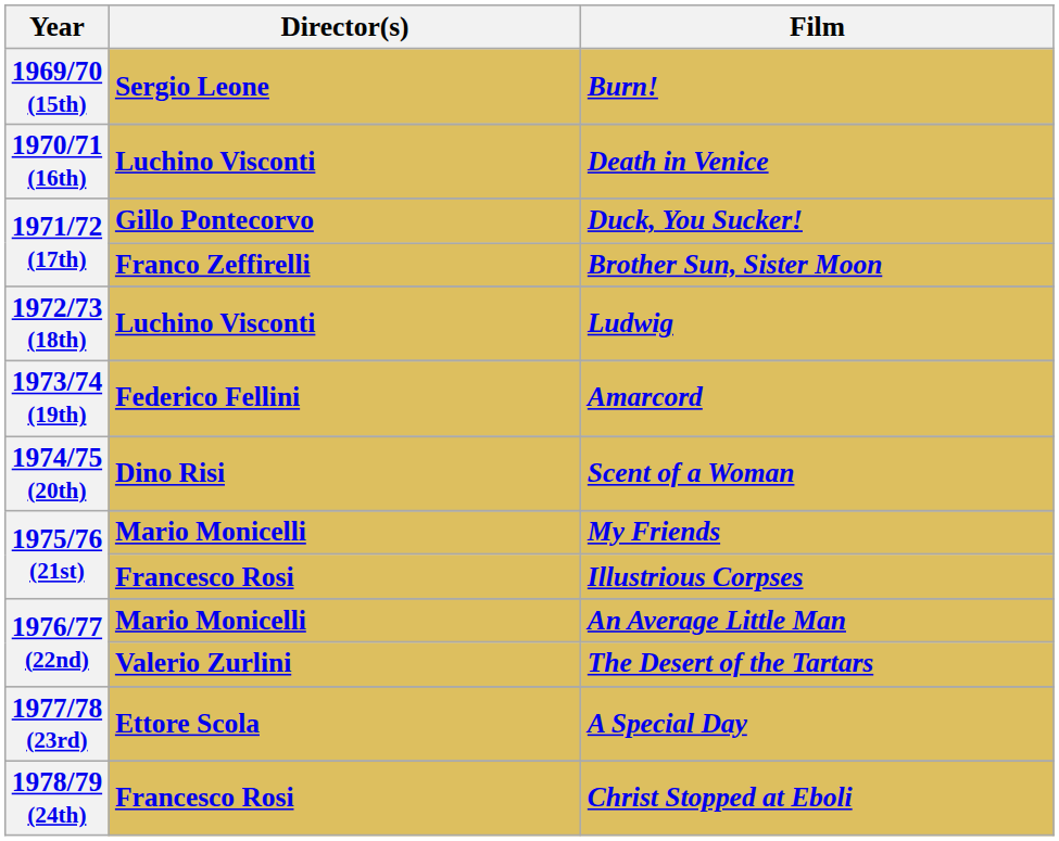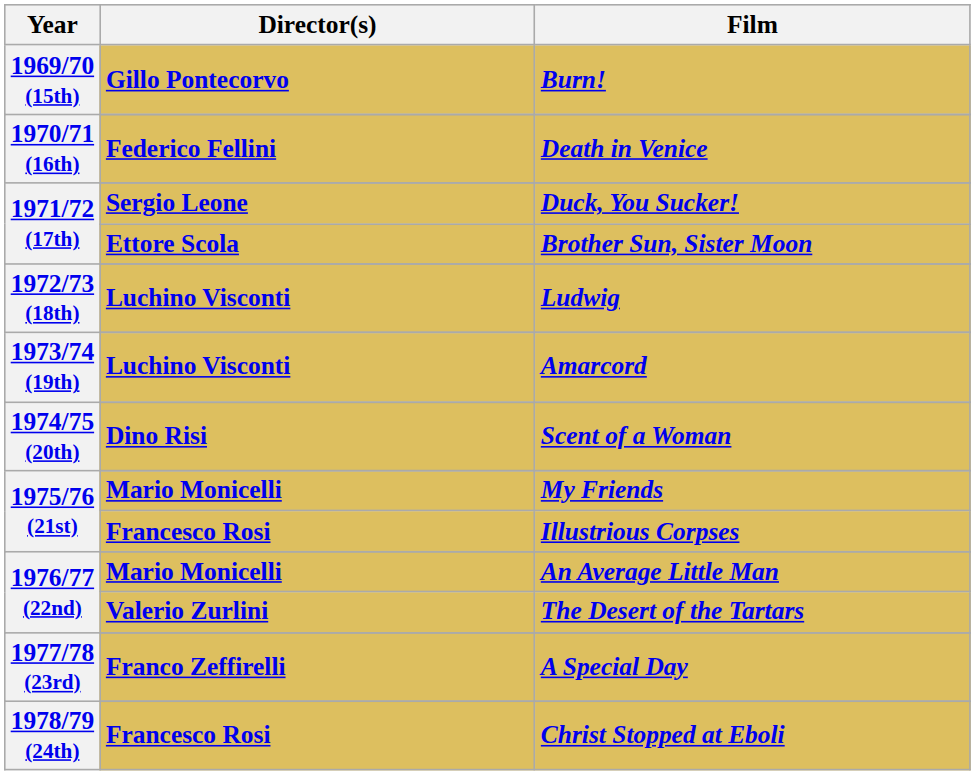Burn! | Director(s): Sergio Leone -> Gillo Pontecorvo
Death in Venice | Director(s): Luchino Visconti -> Federico Fellini
Duck, You Sucker! | Director(s): Gillo Pontecorvo -> Sergio Leone
Brother Sun, Sister Moon | Director(s): Franco Zeffirelli -> Ettore Scola
Amarcord | Director(s): Federico Fellini -> Luchino Visconti
A Special Day | Director(s): Ettore Scola -> Franco Zeffirelli
